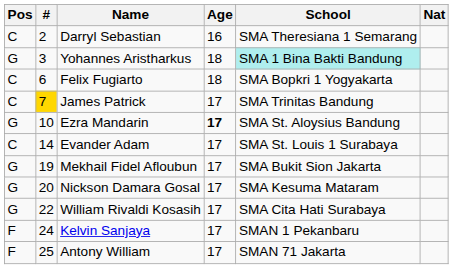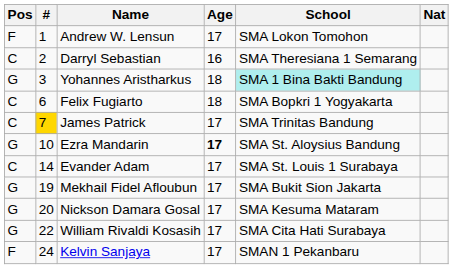+ row: F | 1 | Andrew W. Lensun | 17 | SMA Lokon Tomohon
- row: F | 25 | Antony William | 17 | SMAN 71 Jakarta
